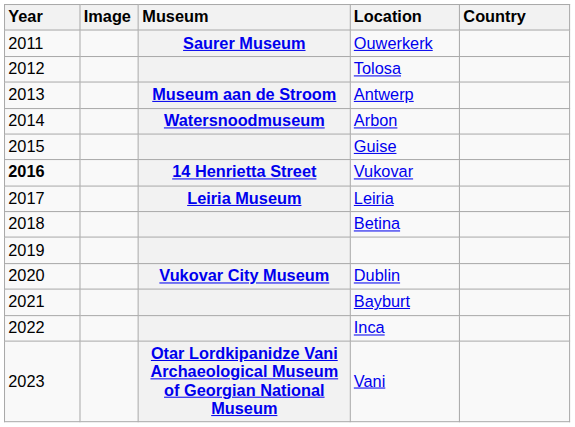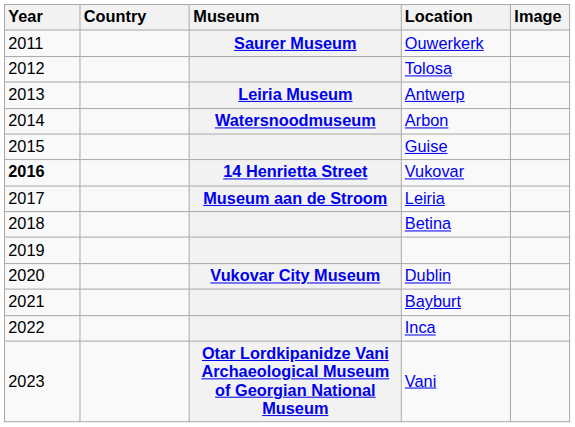columns swapped: Image <-> Country
Antwerp | Museum: Museum aan de Stroom -> Leiria Museum
Leiria | Museum: Leiria Museum -> Museum aan de Stroom
